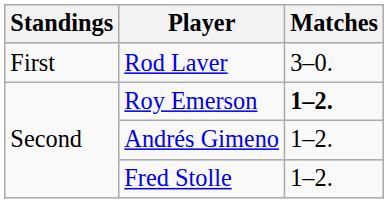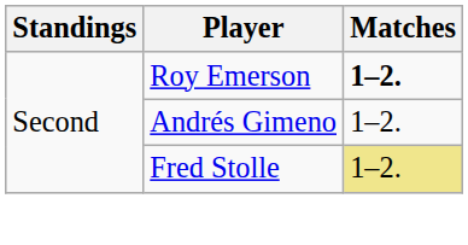- row: First | Rod Laver | 3–0.
Fred Stolle | Matches: no background -> khaki background
